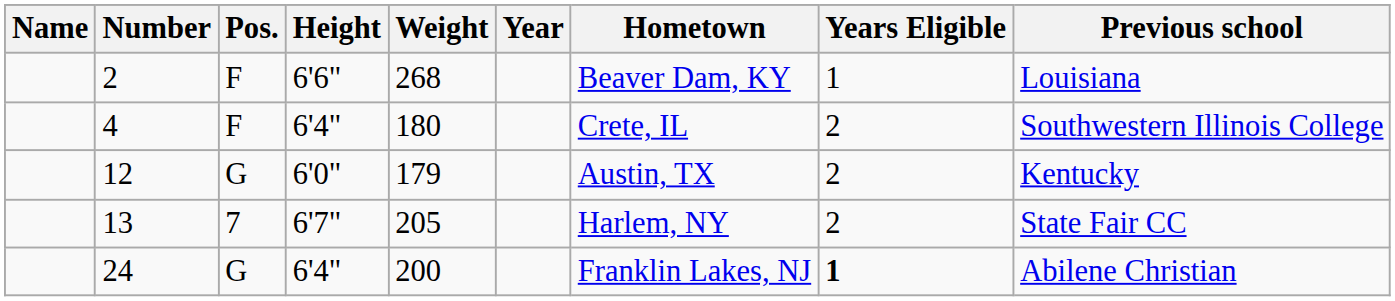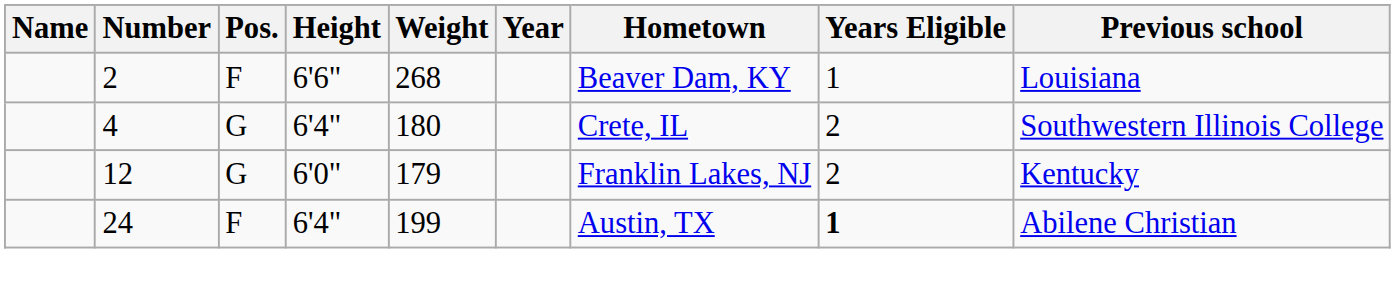4 | Pos.: F -> G
12 | Hometown: Austin, TX -> Franklin Lakes, NJ
- row: 13 | 7 | 6'7" | 205 | Harlem, NY | 2 | State Fair CC
24 | Pos.: G -> F
24 | Weight: 200 -> 199
24 | Hometown: Franklin Lakes, NJ -> Austin, TX
